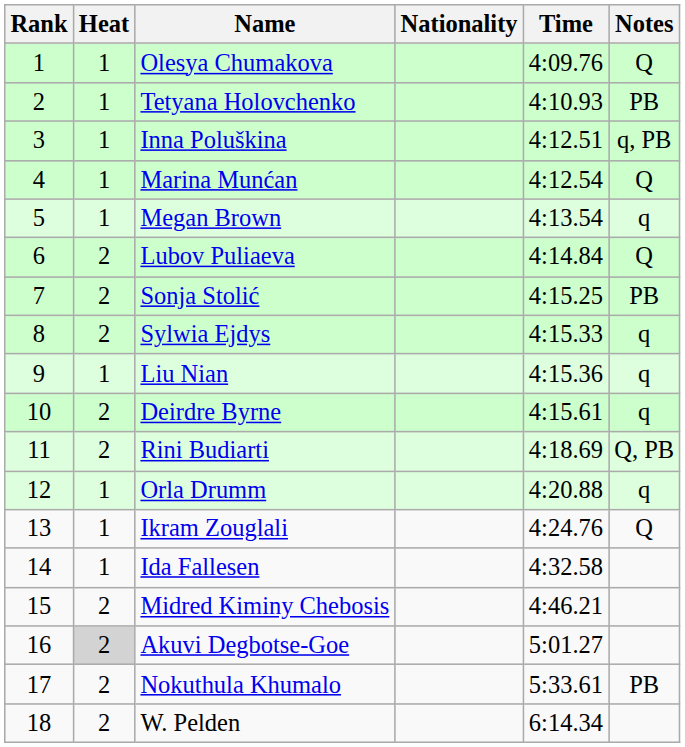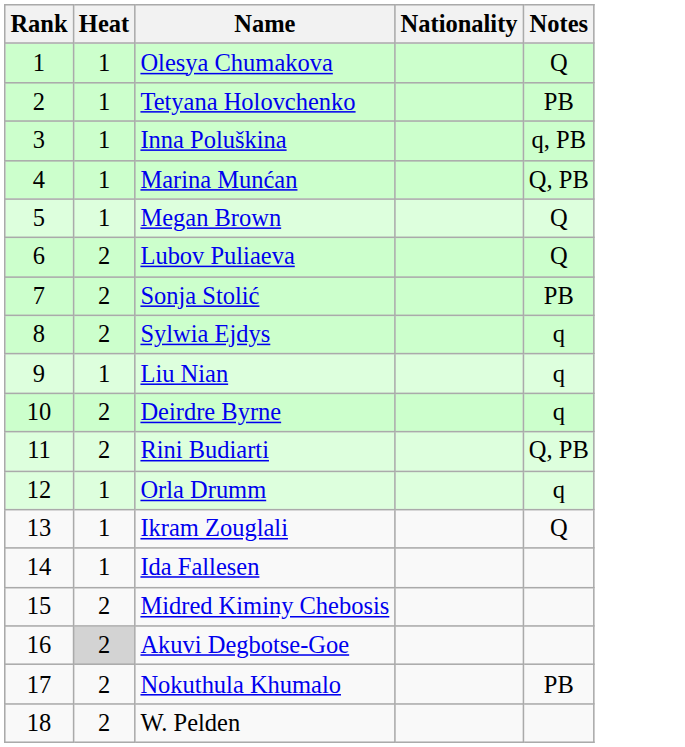- column: Time | 4:09.76 | 4:10.93 | 4:12.51 | 4:12.54 | 4:13.54 | 4:14.84 | 4:15.25 | 4:15.33 | 4:15.36 | 4:15.61 | 4:18.69 | 4:20.88 | 4:24.76 | 4:32.58 | 4:46.21 | 5:01.27 | 5:33.61 | 6:14.34
Marina Munćan | Notes: Q -> Q, PB
Megan Brown | Notes: q -> Q
